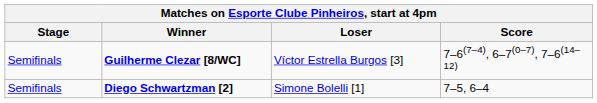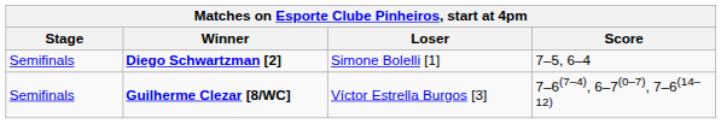rows swapped: Diego Schwartzman [2] <-> Guilherme Clezar [8/WC]
